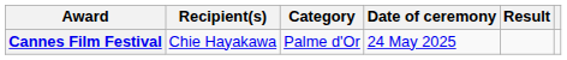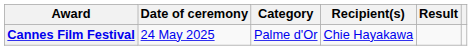columns swapped: Date of ceremony <-> Recipient(s)
